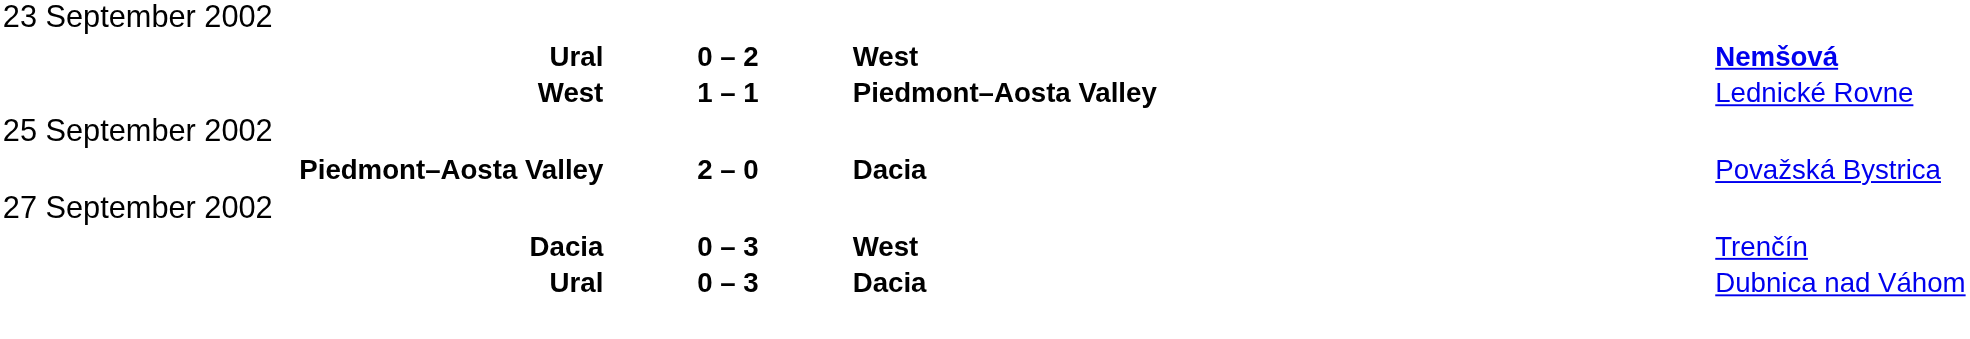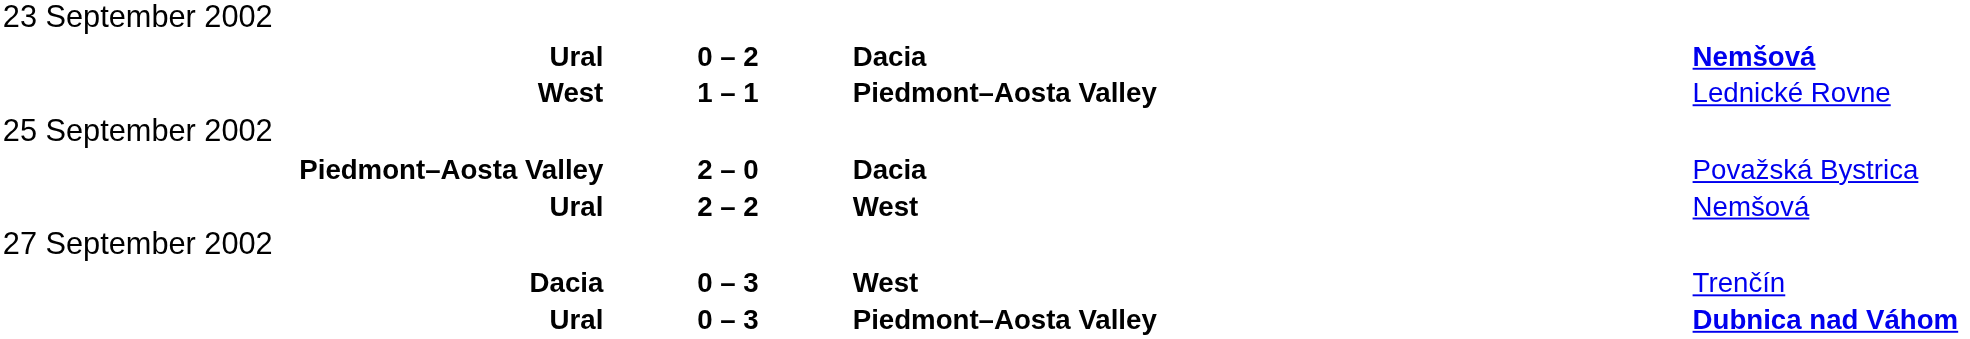Ural / 0 – 2 | column 3: West -> Dacia
+ row: Ural | 2 – 2 | West | Nemšová
Ural / 0 – 3 | column 3: Dacia -> Piedmont–Aosta Valley
Ural / 0 – 3 | column 4: normal -> bold
